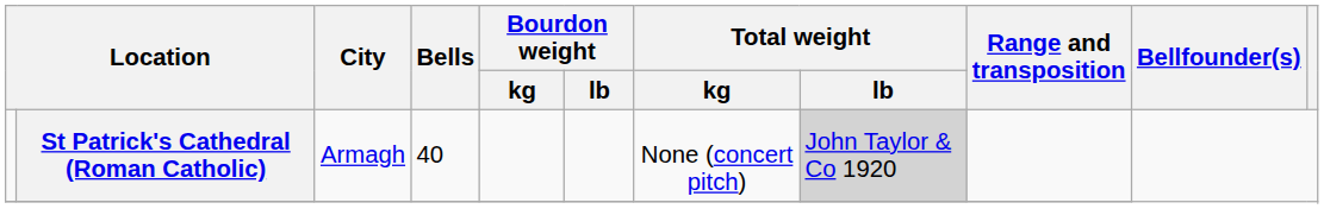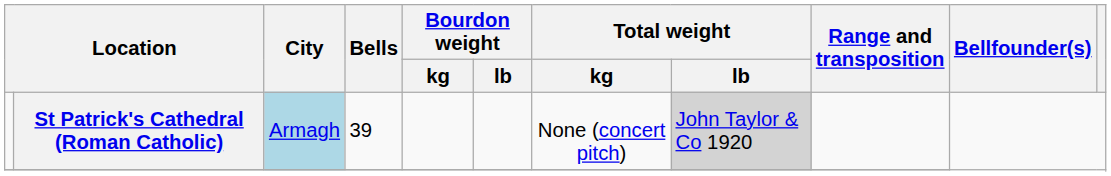St Patrick's Cathedral (Roman Catholic) | City: no background -> lightblue background
St Patrick's Cathedral (Roman Catholic) | Bells: 40 -> 39
